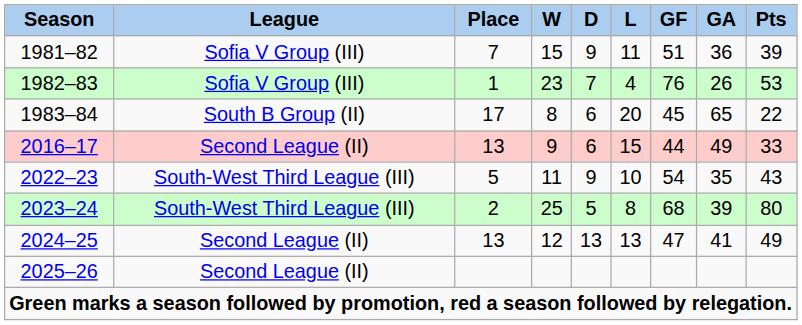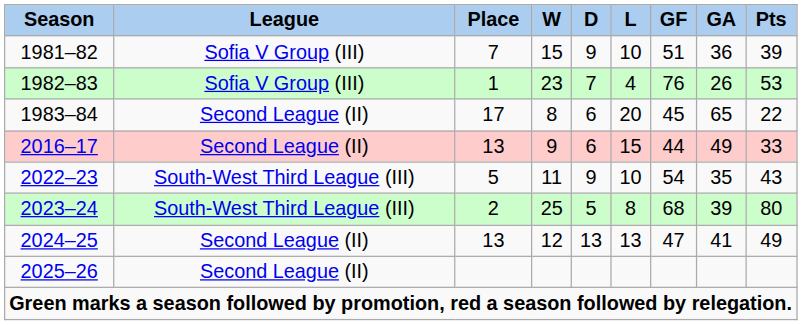1981–82 | L: 11 -> 10
1983–84 | League: South B Group (II) -> Second League (II)
